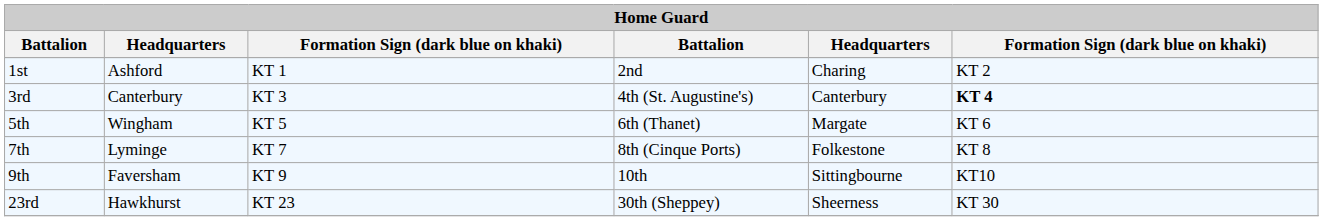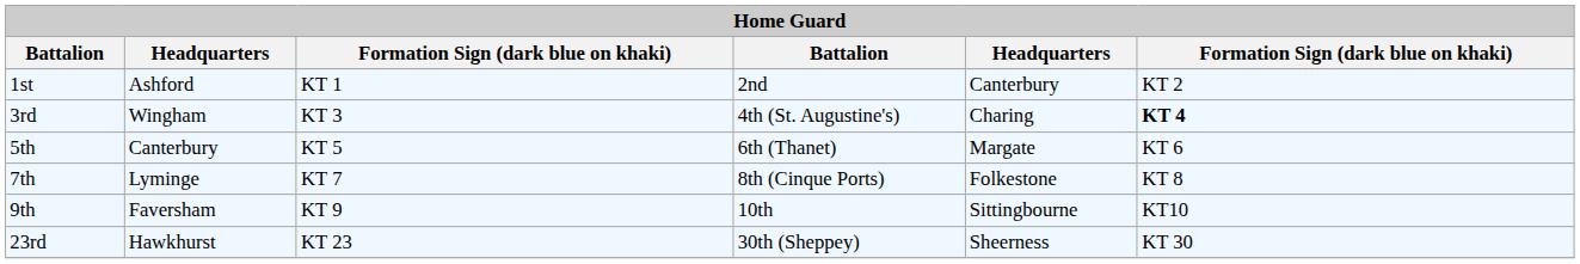1st | column 5: Charing -> Canterbury
3rd | column 2: Canterbury -> Wingham
3rd | column 5: Canterbury -> Charing
5th | column 2: Wingham -> Canterbury
